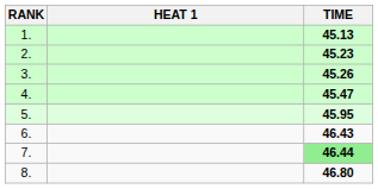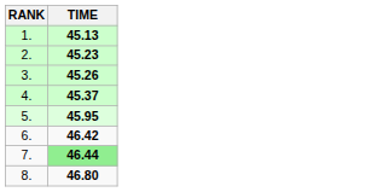- column: HEAT 1
4. | TIME: 45.47 -> 45.37
6. | TIME: 46.43 -> 46.42
